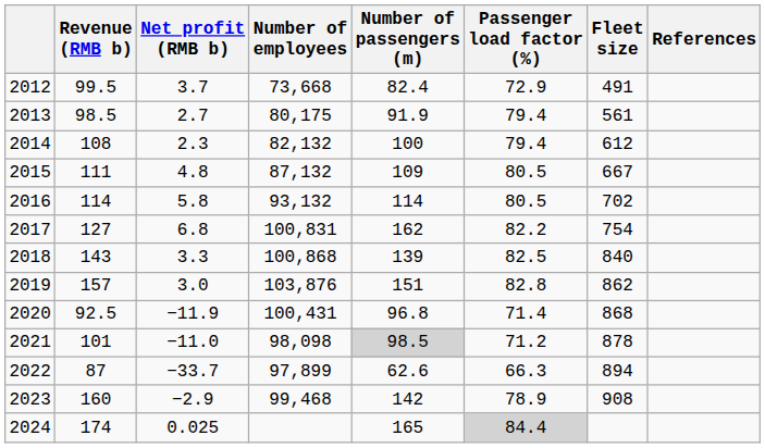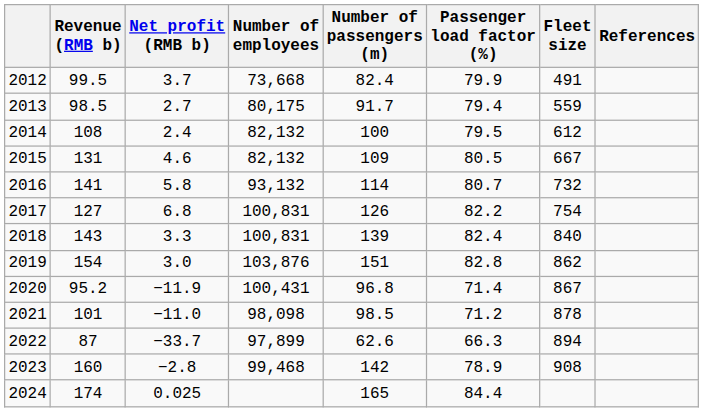2012 | Passenger load factor (%): 72.9 -> 79.9
2013 | Number of passengers (m): 91.9 -> 91.7
2013 | Fleet size: 561 -> 559
2014 | Net profit (RMB b): 2.3 -> 2.4
2014 | Passenger load factor (%): 79.4 -> 79.5
2015 | Revenue (RMB b): 111 -> 131
2015 | Net profit (RMB b): 4.8 -> 4.6
2015 | Number of employees: 87,132 -> 82,132
2016 | Revenue (RMB b): 114 -> 141
2016 | Passenger load factor (%): 80.5 -> 80.7
2016 | Fleet size: 702 -> 732
2017 | Number of passengers (m): 162 -> 126
2018 | Number of employees: 100,868 -> 100,831
2018 | Passenger load factor (%): 82.5 -> 82.4
2019 | Revenue (RMB b): 157 -> 154
2020 | Revenue (RMB b): 92.5 -> 95.2
2020 | Fleet size: 868 -> 867
2021 | Number of passengers (m): lightgrey background -> no background
2023 | Net profit (RMB b): −2.9 -> −2.8
2024 | Passenger load factor (%): lightgrey background -> no background
